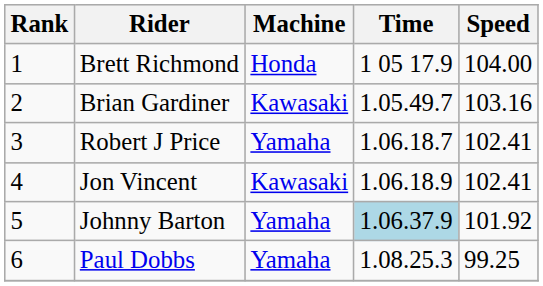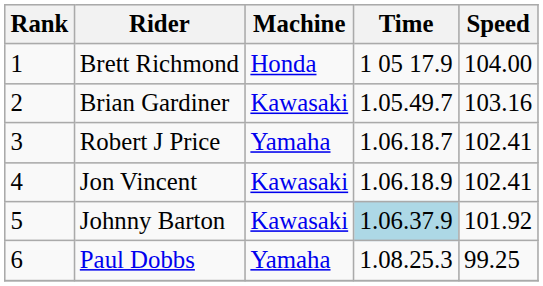Johnny Barton | Machine: Yamaha -> Kawasaki
